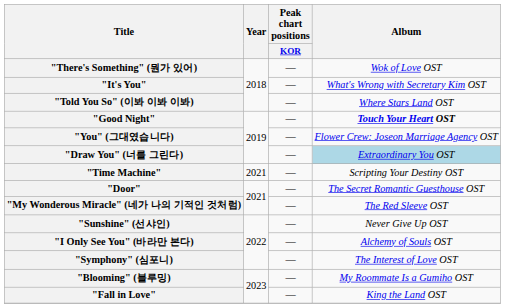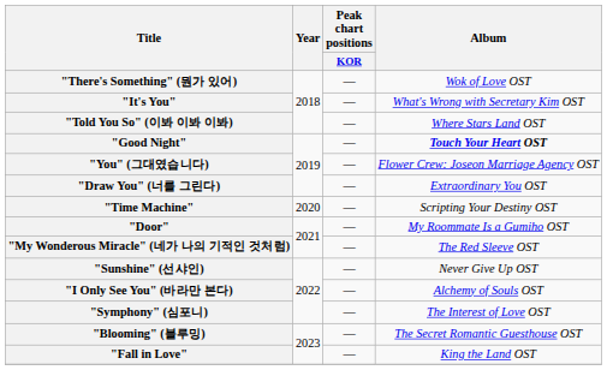"Draw You" (너를 그린다) | Album: lightblue background -> no background
"Time Machine" | Year: 2021 -> 2020
"Door" | Album: The Secret Romantic Guesthouse OST -> My Roommate Is a Gumiho OST
"Blooming" (블루밍) | Album: My Roommate Is a Gumiho OST -> The Secret Romantic Guesthouse OST
